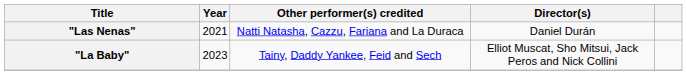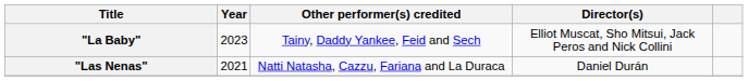rows swapped: "Las Nenas" <-> "La Baby"
